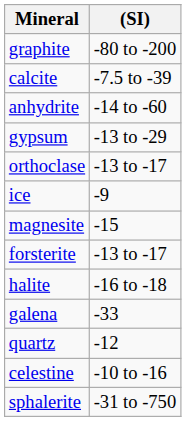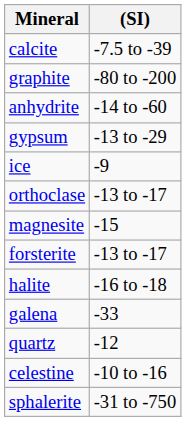rows swapped: graphite <-> calcite
rows swapped: ice <-> orthoclase
